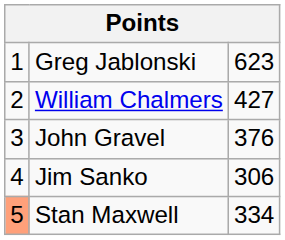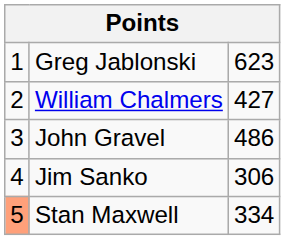John Gravel | column 3: 376 -> 486
